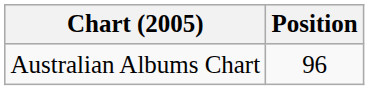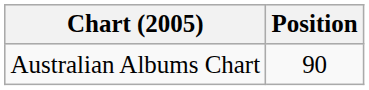Australian Albums Chart | Position: 96 -> 90
